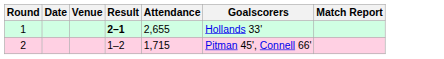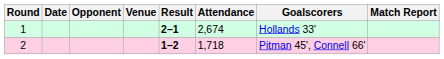+ column: Opponent
1 | Attendance: 2,655 -> 2,674
2 | Result: normal -> bold
2 | Attendance: 1,715 -> 1,718
